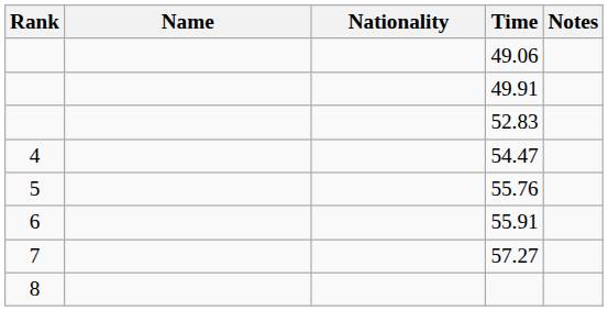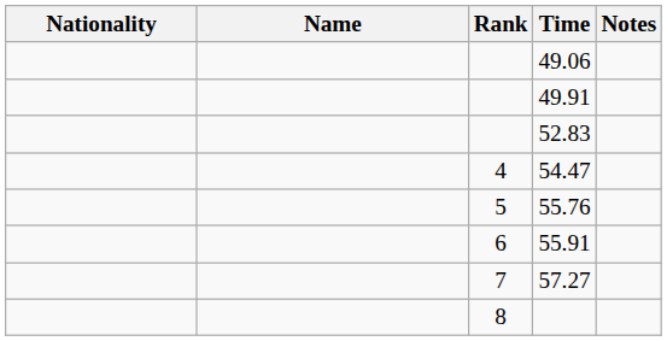columns swapped: Rank <-> Nationality
